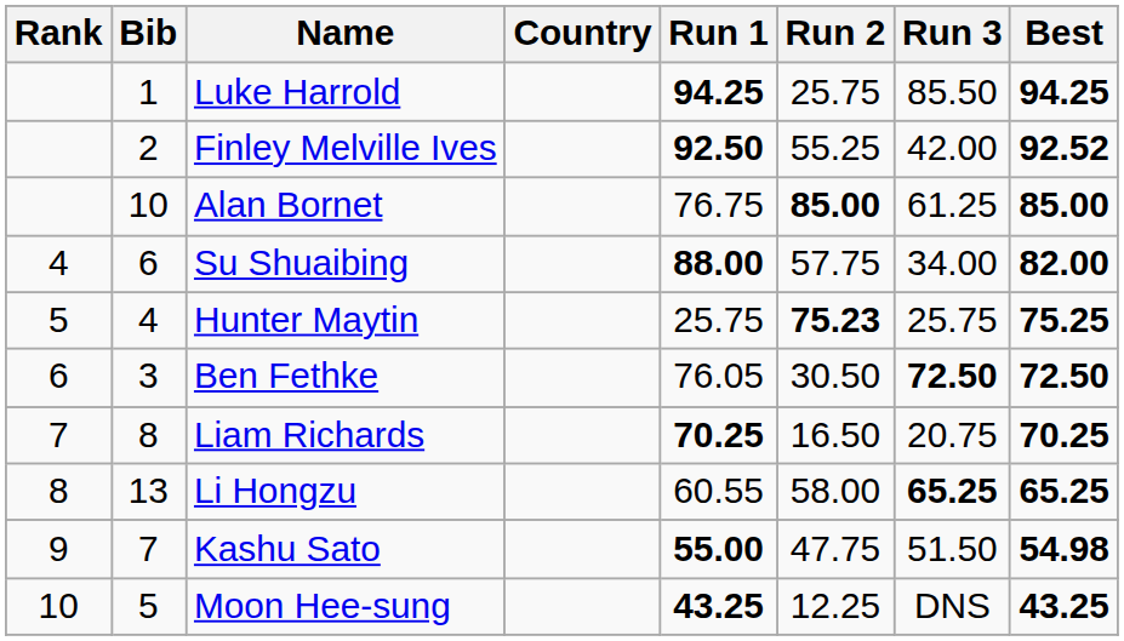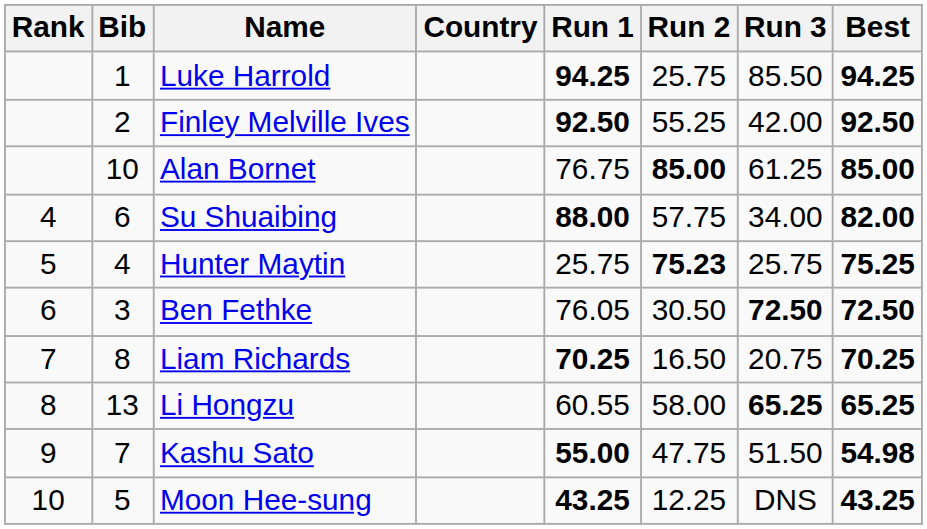Finley Melville Ives | Best: 92.52 -> 92.50
